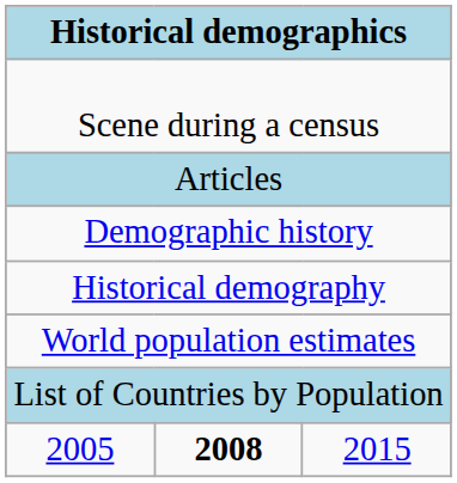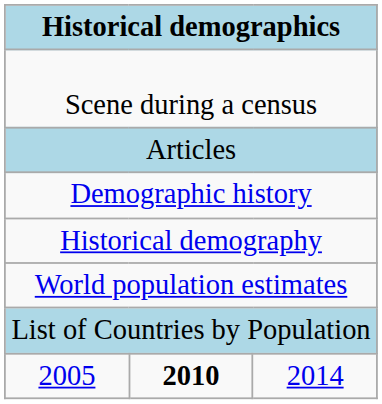2005 | column 2: 2008 -> 2010
2005 | column 3: 2015 -> 2014
